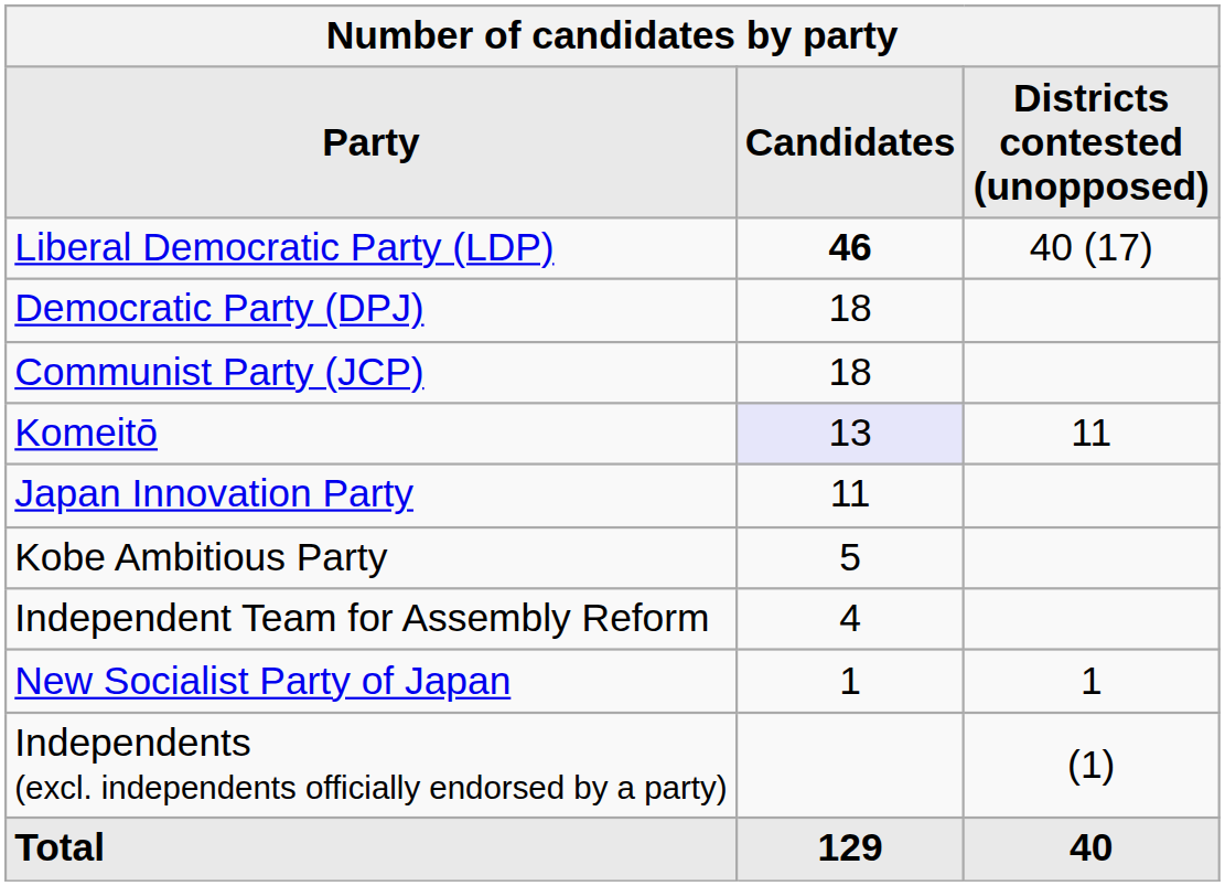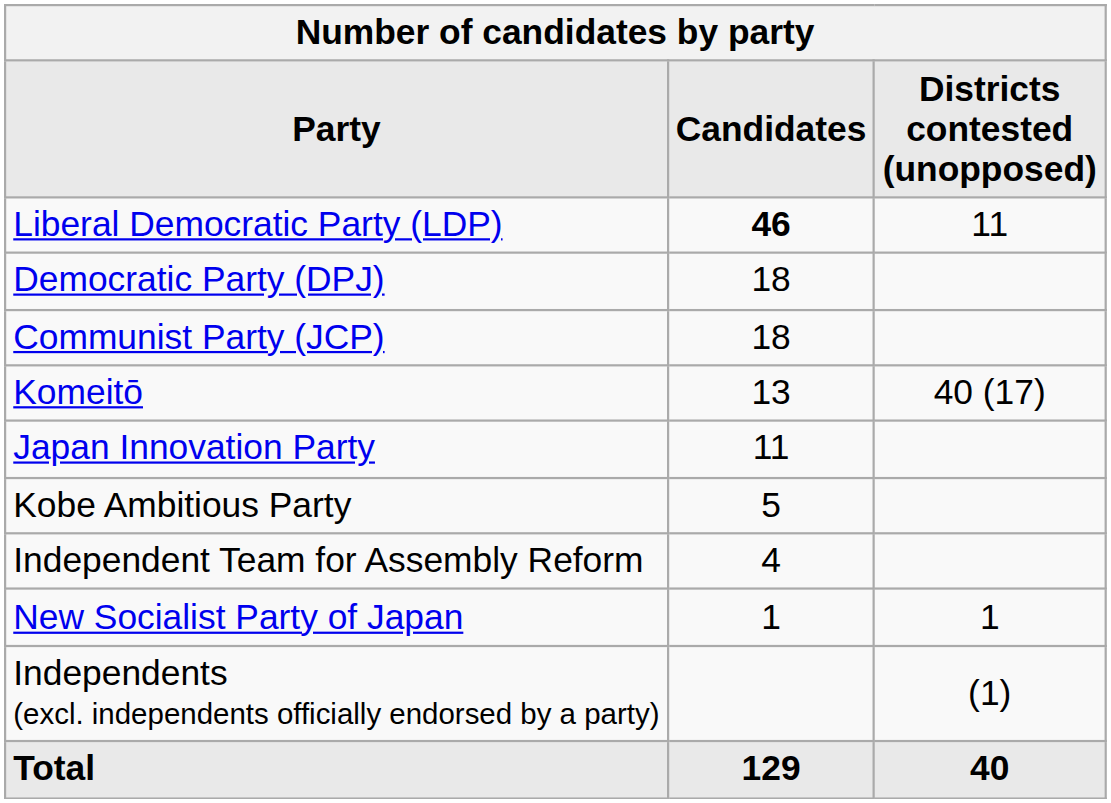Liberal Democratic Party (LDP) | Districts contested (unopposed): 40 (17) -> 11
Komeitō | Candidates: lavender background -> no background
Komeitō | Districts contested (unopposed): 11 -> 40 (17)
